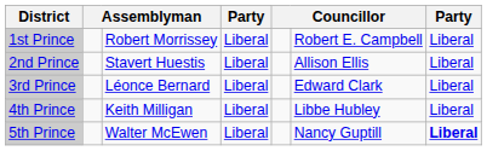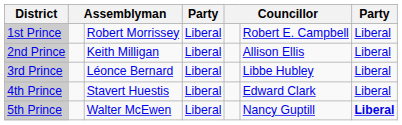2nd Prince | column 3: Stavert Huestis -> Keith Milligan
3rd Prince | column 6: Edward Clark -> Libbe Hubley
4th Prince | column 3: Keith Milligan -> Stavert Huestis
4th Prince | column 6: Libbe Hubley -> Edward Clark
